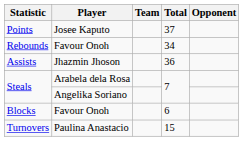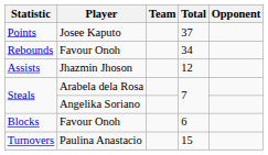Assists | Total: 36 -> 12
